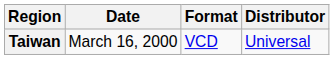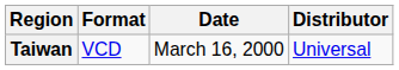columns swapped: Date <-> Format
